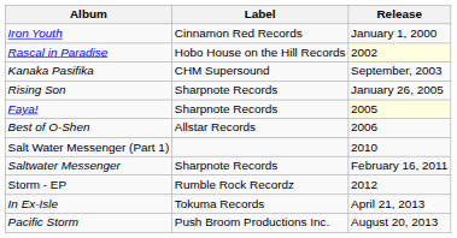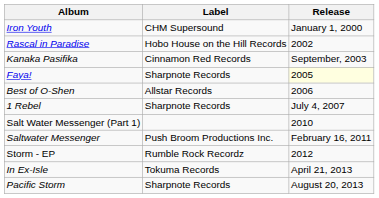Iron Youth | Label: Cinnamon Red Records -> CHM Supersound
Rascal in Paradise | Release: lightyellow background -> no background
Kanaka Pasifika | Label: CHM Supersound -> Cinnamon Red Records
- row: Rising Son | Sharpnote Records | January 26, 2005
+ row: 1 Rebel | Sharpnote Records | July 4, 2007
Saltwater Messenger | Label: Sharpnote Records -> Push Broom Productions Inc.
Pacific Storm | Label: Push Broom Productions Inc. -> Sharpnote Records
